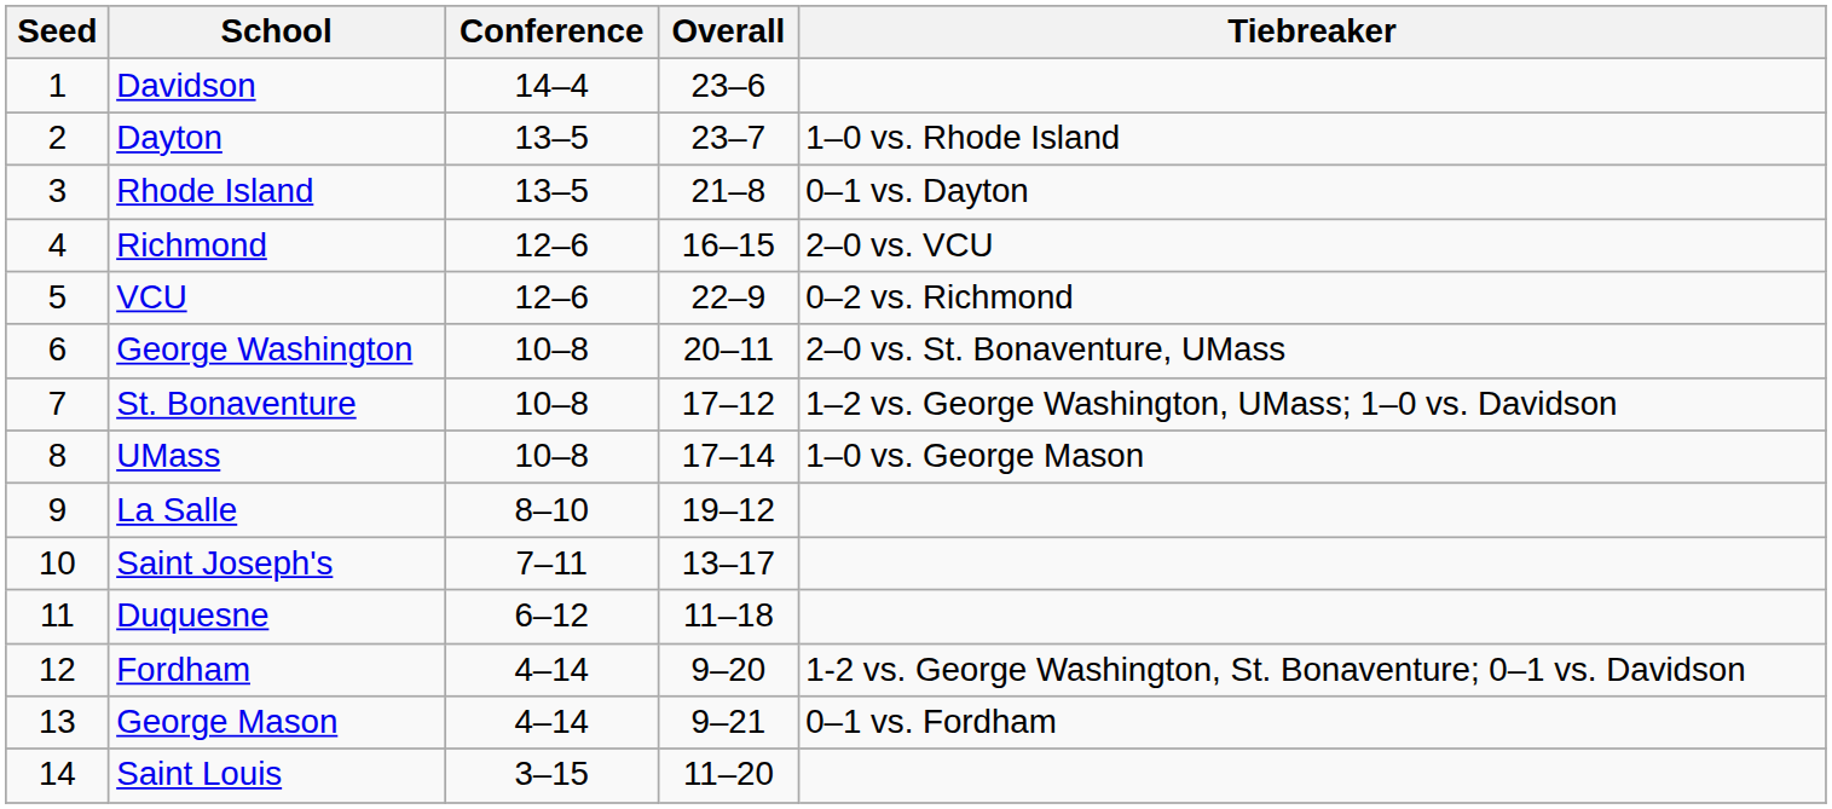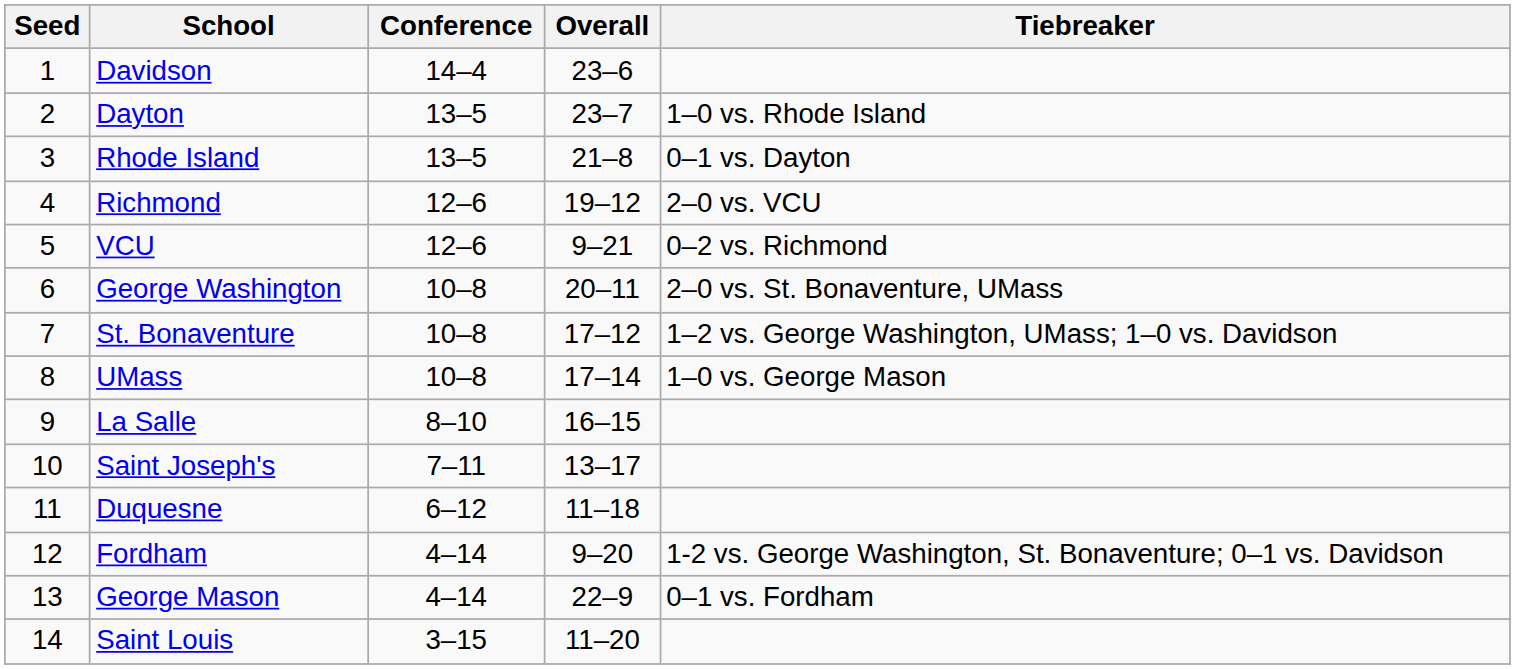Richmond | Overall: 16–15 -> 19–12
VCU | Overall: 22–9 -> 9–21
La Salle | Overall: 19–12 -> 16–15
George Mason | Overall: 9–21 -> 22–9
